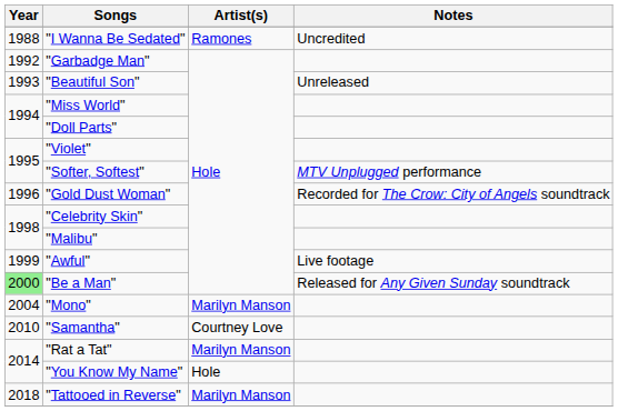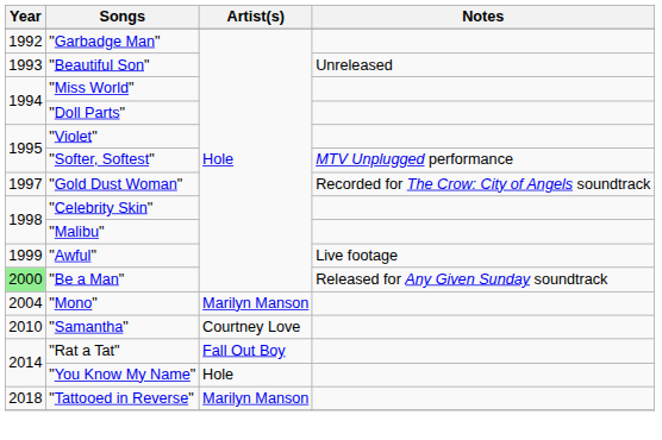- row: 1988 | "I Wanna Be Sedated" | Ramones | Uncredited
"Gold Dust Woman" | Year: 1996 -> 1997
"Rat a Tat" | Artist(s): Marilyn Manson -> Fall Out Boy
